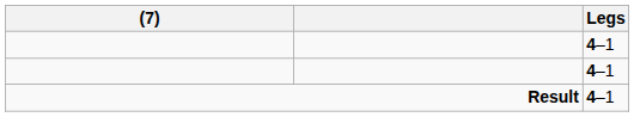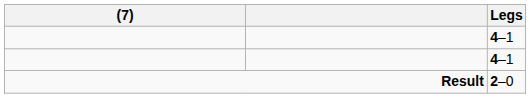Result | Legs: 4–1 -> 2–0
